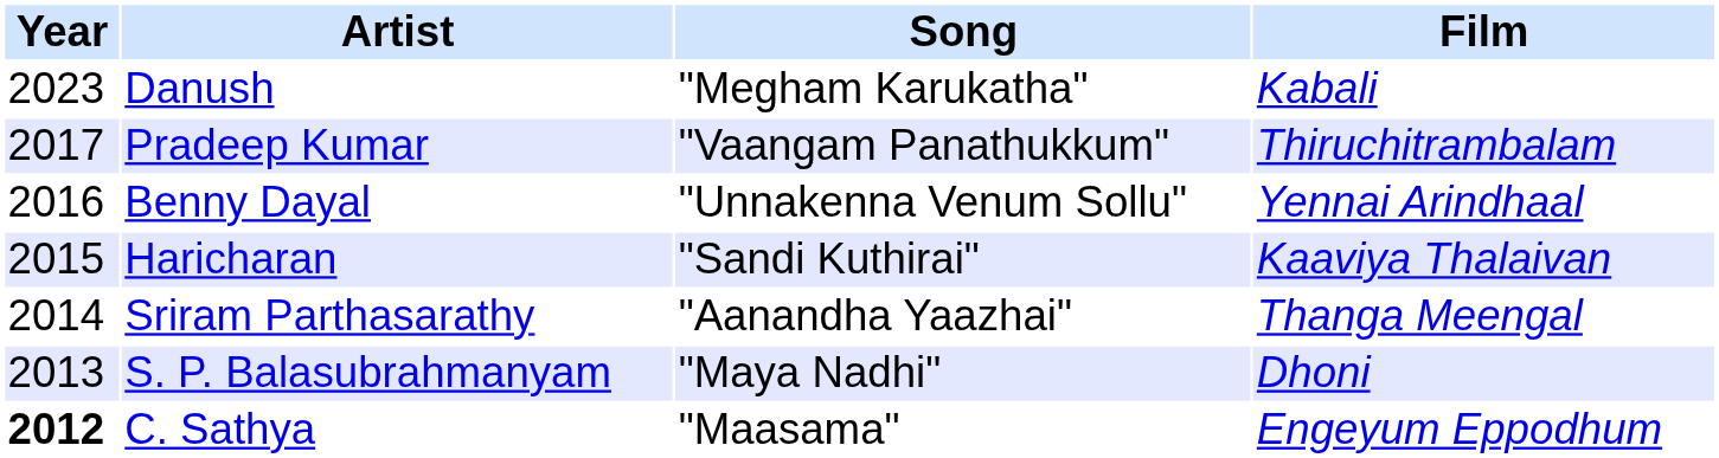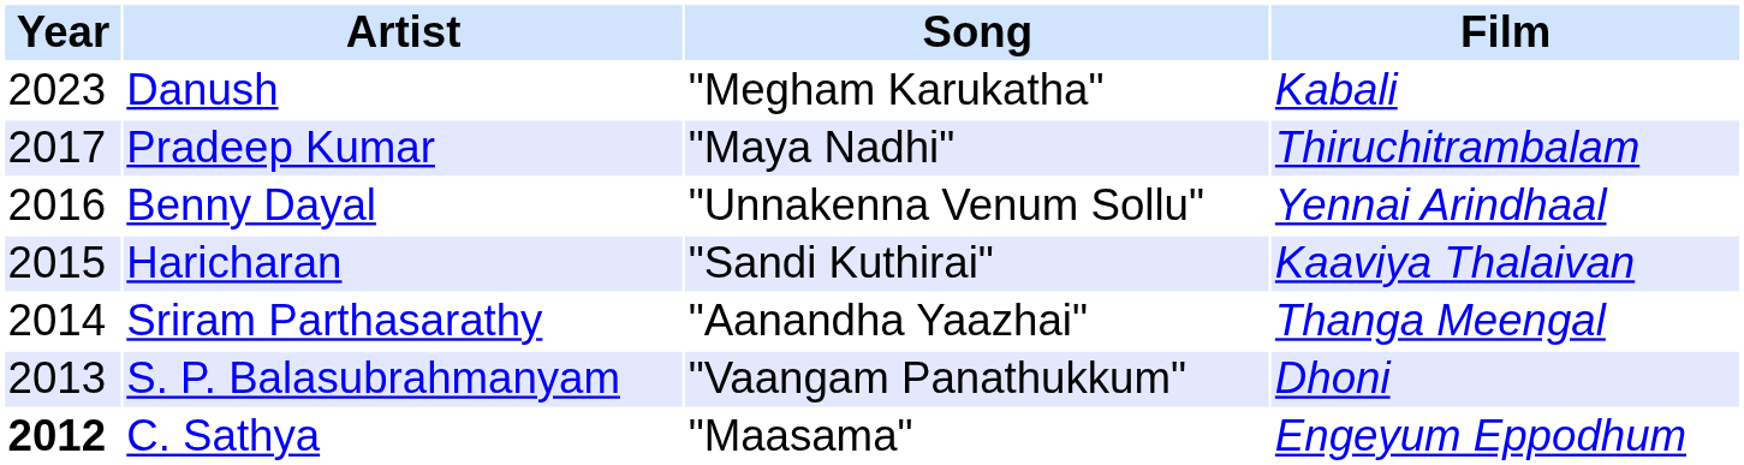Pradeep Kumar | Song: "Vaangam Panathukkum" -> "Maya Nadhi"
S. P. Balasubrahmanyam | Song: "Maya Nadhi" -> "Vaangam Panathukkum"
